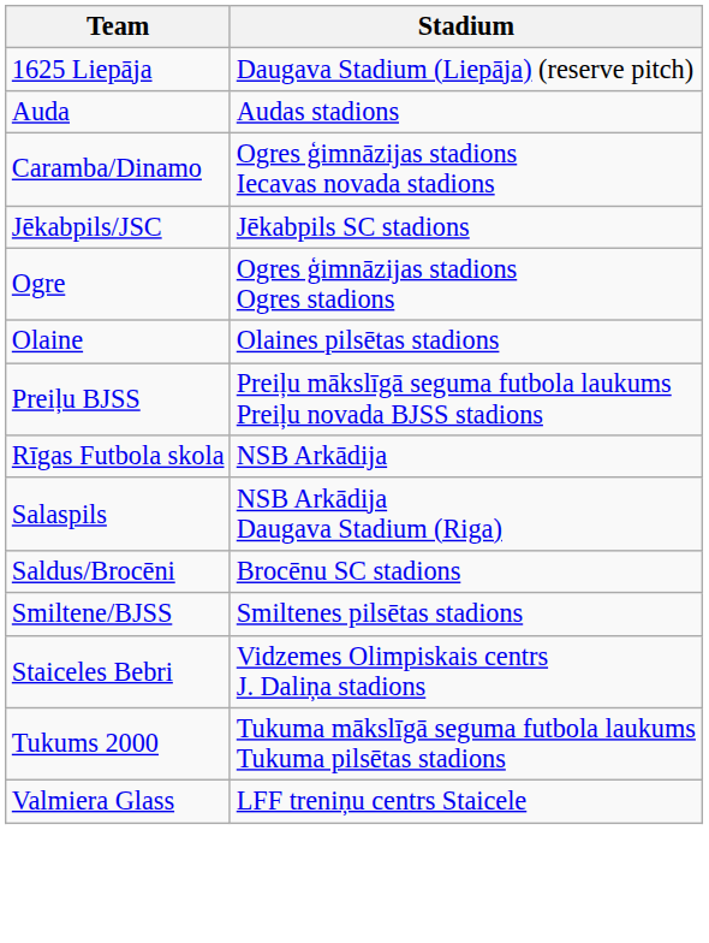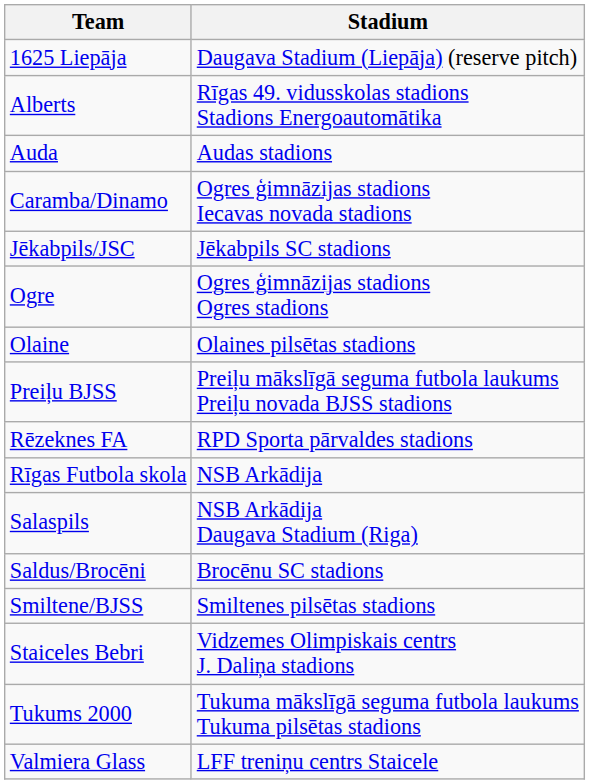+ row: Alberts | Rīgas 49. vidusskolas stadions Stadions Energoautomātika
+ row: Rēzeknes FA | RPD Sporta pārvaldes stadions
